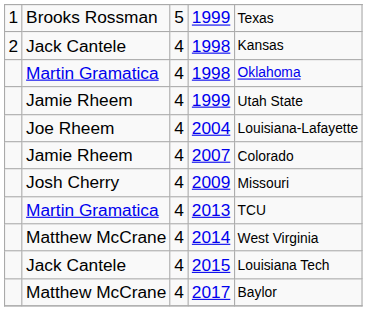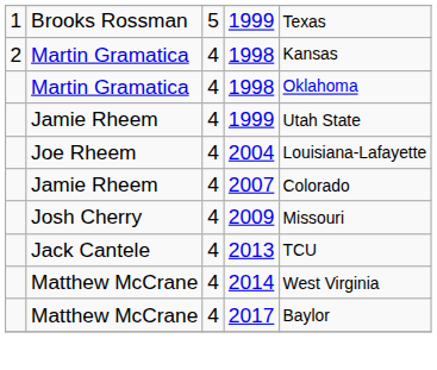2 / 1998 | column 2: Jack Cantele -> Martin Gramatica
2013 | column 2: Martin Gramatica -> Jack Cantele
- row: Jack Cantele | 4 | 2015 | Louisiana Tech
